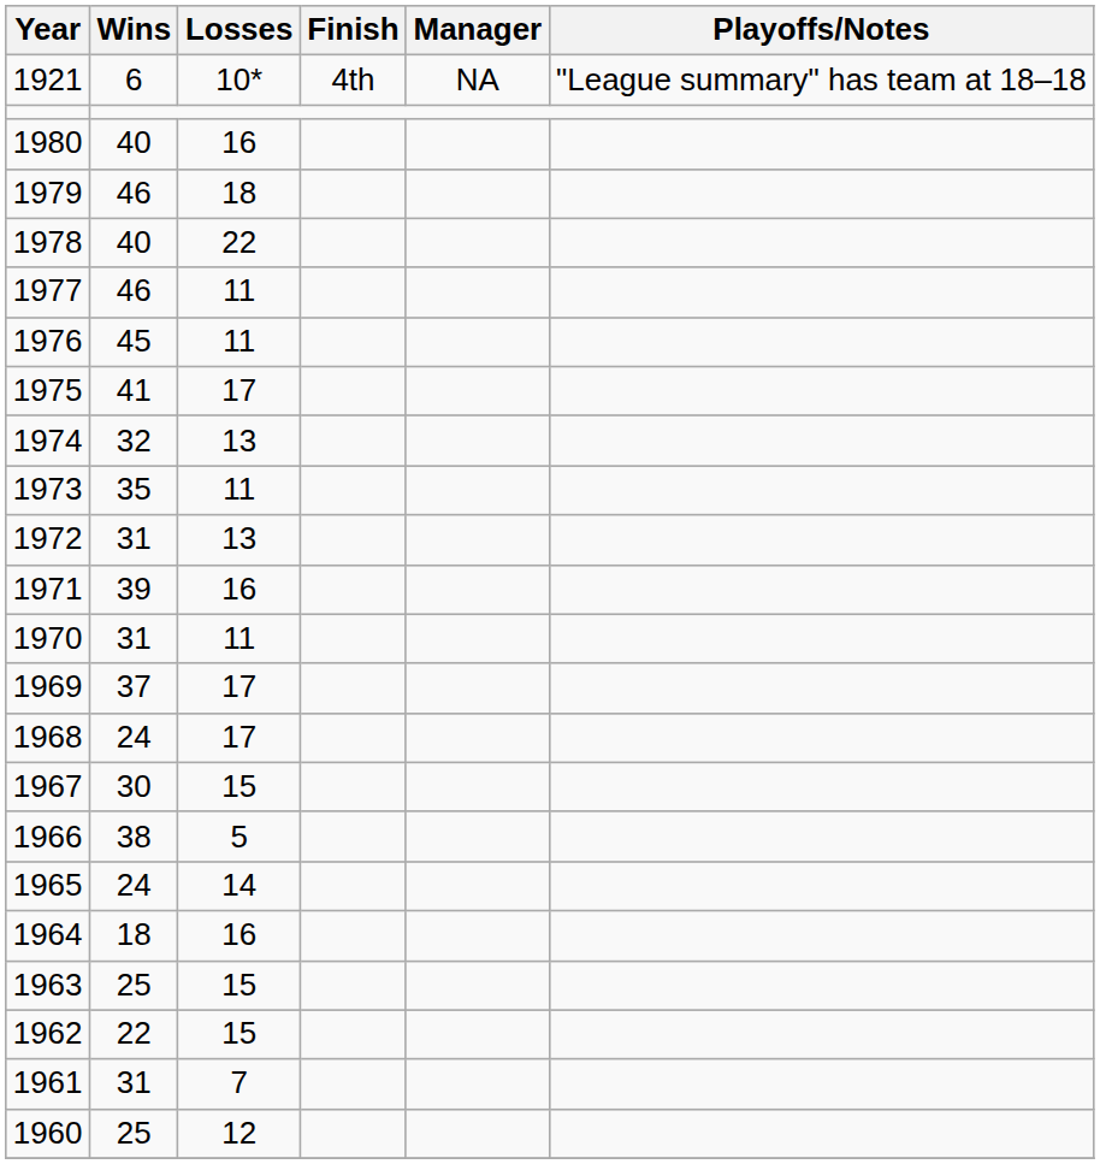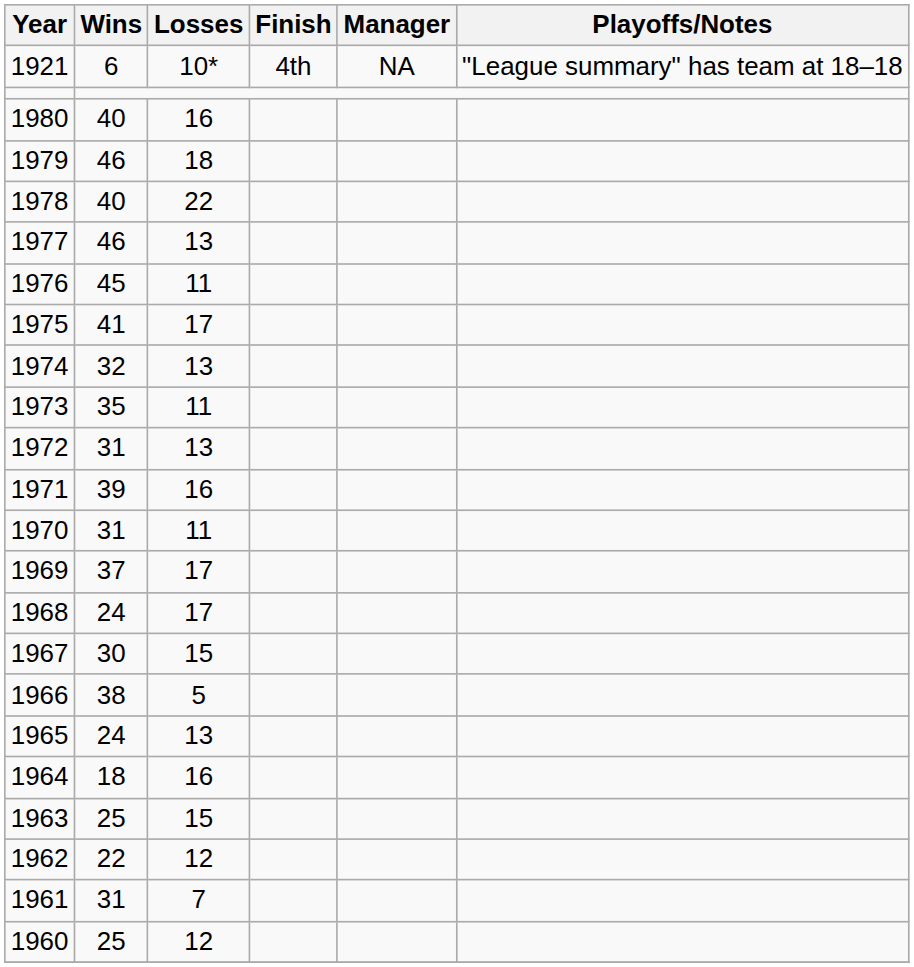1977 | Losses: 11 -> 13
1965 | Losses: 14 -> 13
1962 | Losses: 15 -> 12
